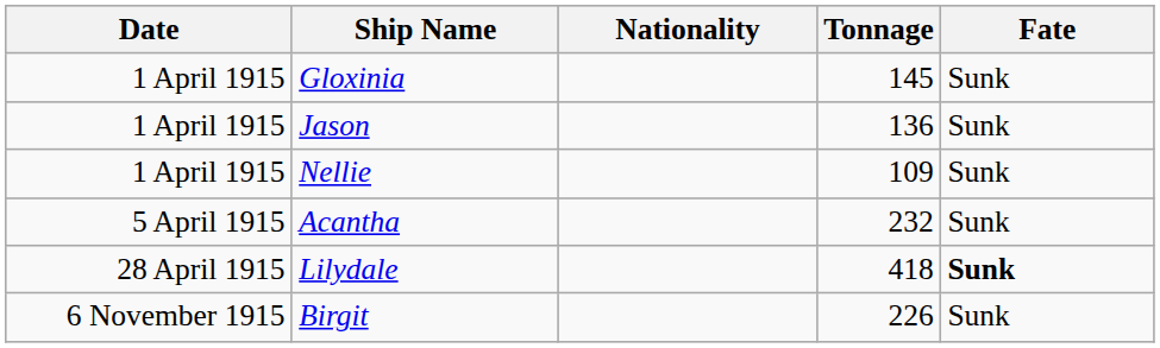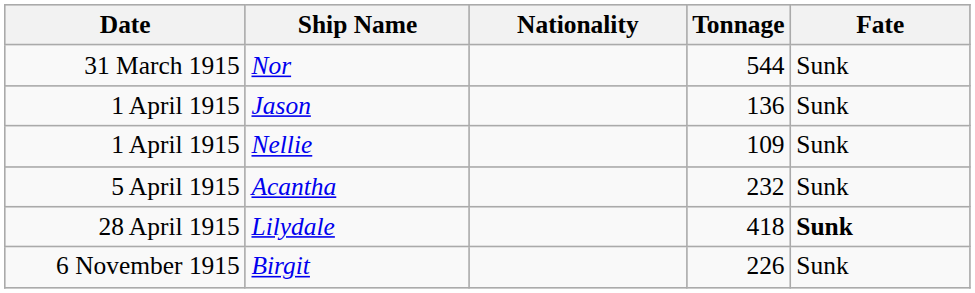+ row: 31 March 1915 | Nor | 544 | Sunk
- row: 1 April 1915 | Gloxinia | 145 | Sunk
